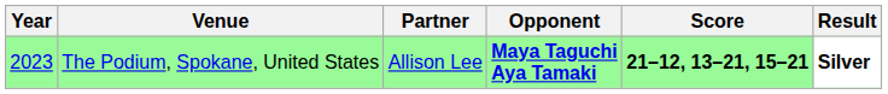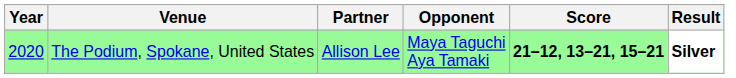The Podium, Spokane, United States | Year: 2023 -> 2020
The Podium, Spokane, United States | Opponent: bold -> normal
